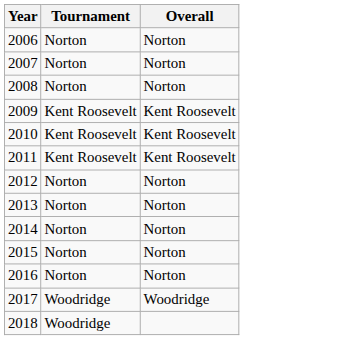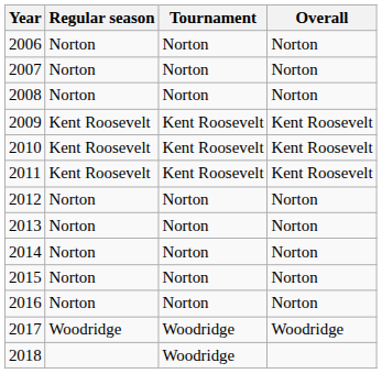+ column: Regular season | Norton | Norton | Norton | Kent Roosevelt | Kent Roosevelt | Kent Roosevelt | Norton | Norton | Norton | Norton | Norton | Woodridge
